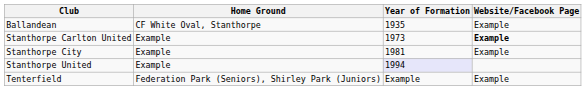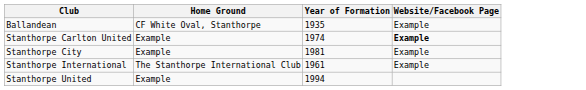Stanthorpe Carlton United | Year of Formation: 1973 -> 1974
+ row: Stanthorpe International | The Stanthorpe International Club | 1961 | Example
Stanthorpe United | Year of Formation: lavender background -> no background
- row: Tenterfield | Federation Park (Seniors), Shirley Park (Juniors) | Example | Example
